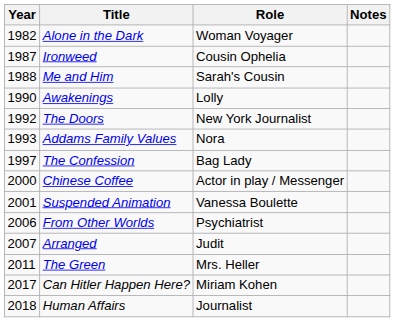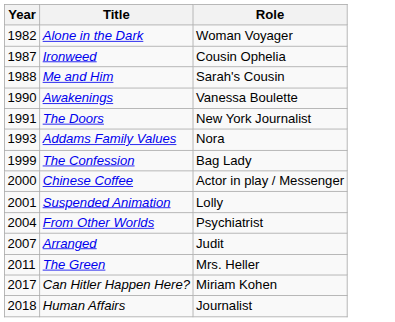- column: Notes
Awakenings | Role: Lolly -> Vanessa Boulette
The Doors | Year: 1992 -> 1991
The Confession | Year: 1997 -> 1999
Suspended Animation | Role: Vanessa Boulette -> Lolly
From Other Worlds | Year: 2006 -> 2004
